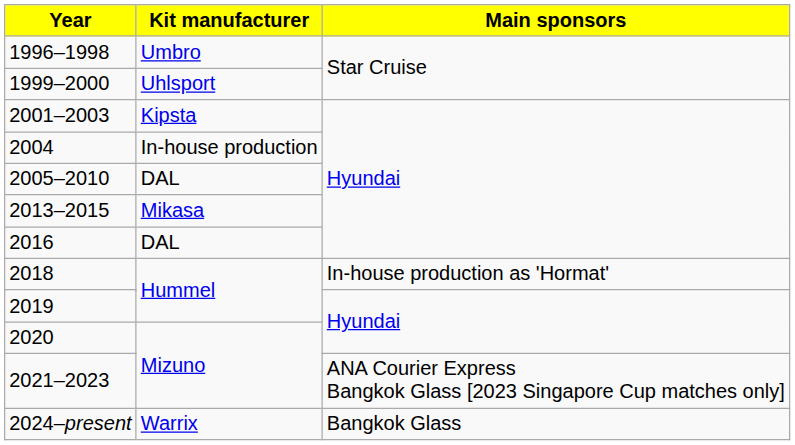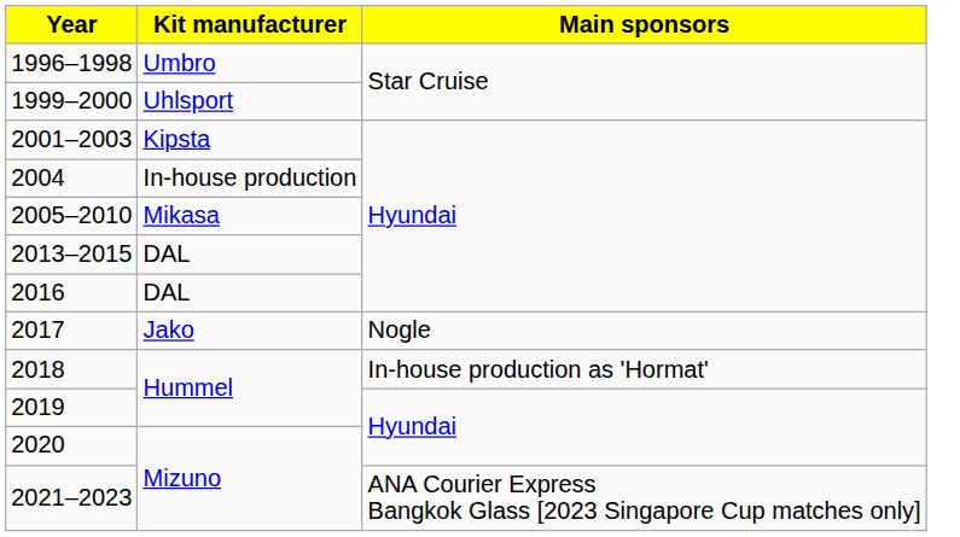2005–2010 | Kit manufacturer: DAL -> Mikasa
2013–2015 | Kit manufacturer: Mikasa -> DAL
+ row: 2017 | Jako | Nogle
- row: 2024–present | Warrix | Bangkok Glass
